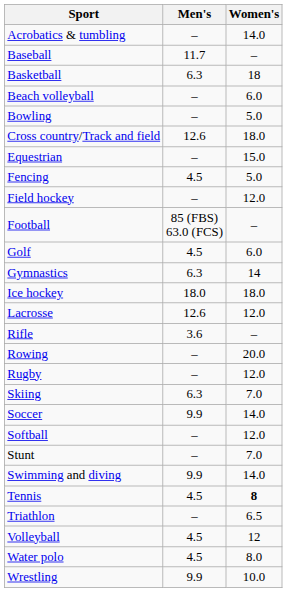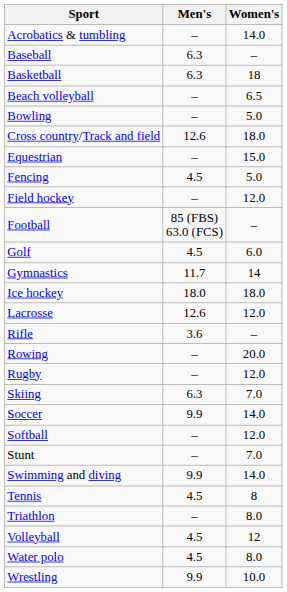Baseball | Men's: 11.7 -> 6.3
Beach volleyball | Women's: 6.0 -> 6.5
Gymnastics | Men's: 6.3 -> 11.7
Tennis | Women's: bold -> normal
Triathlon | Women's: 6.5 -> 8.0
